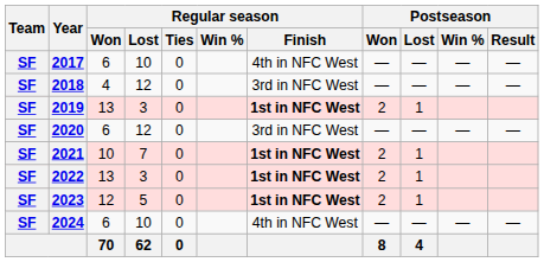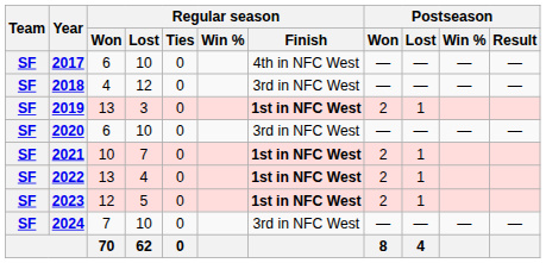2020 | Regular season / Lost: 12 -> 10
2022 | Regular season / Lost: 3 -> 4
2024 | Regular season / Won: 6 -> 7
2024 | Regular season / Finish: 4th in NFC West -> 3rd in NFC West
